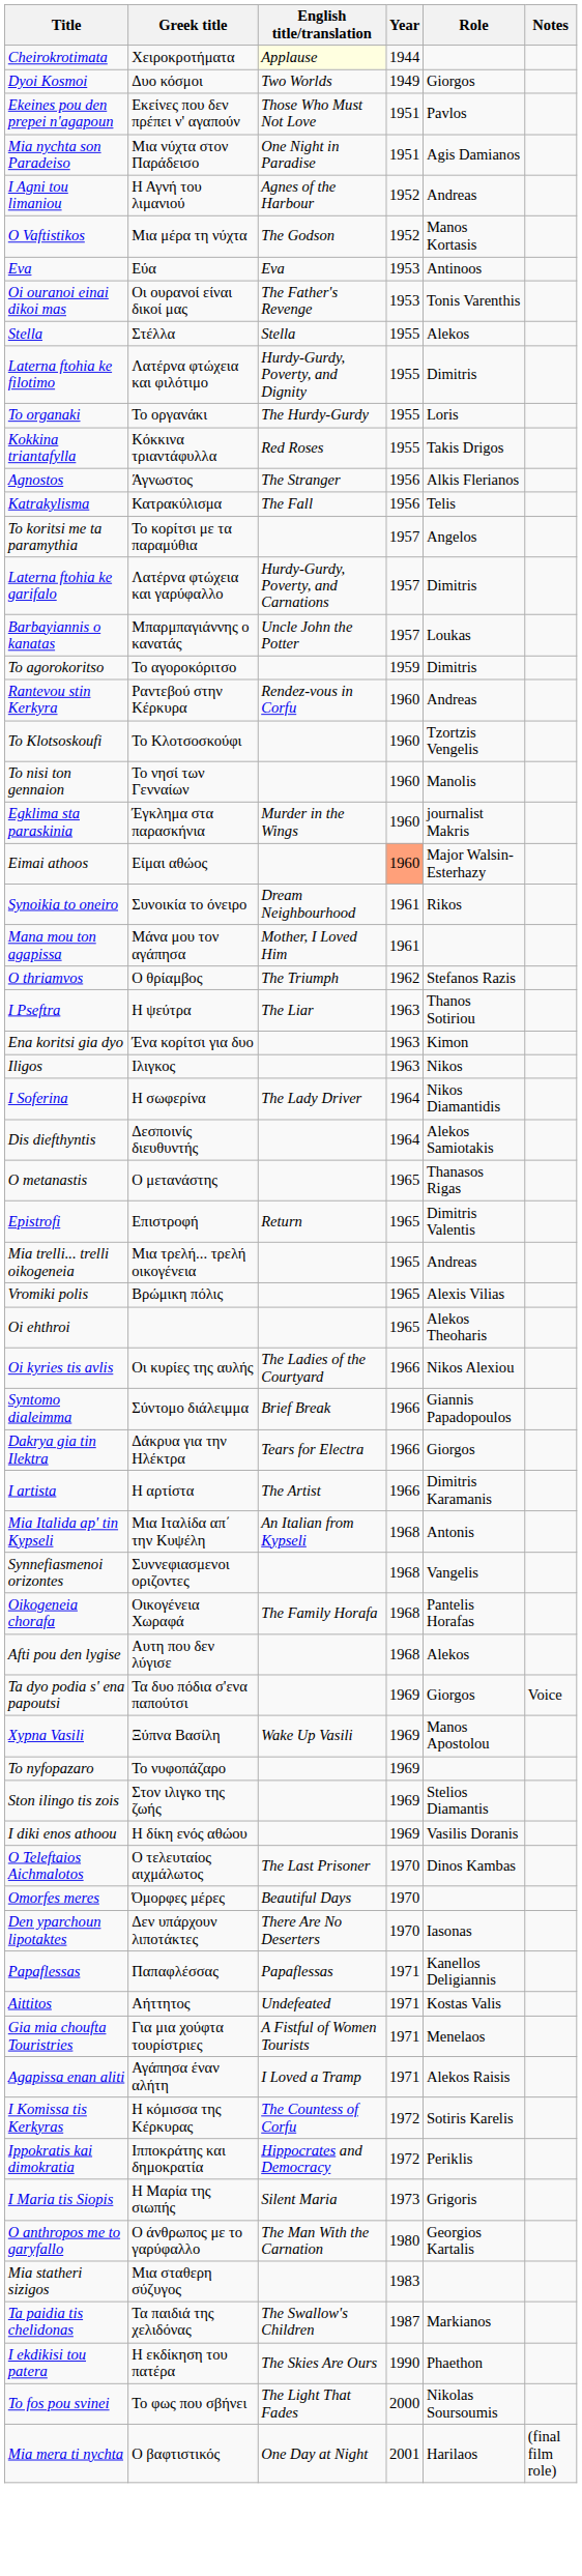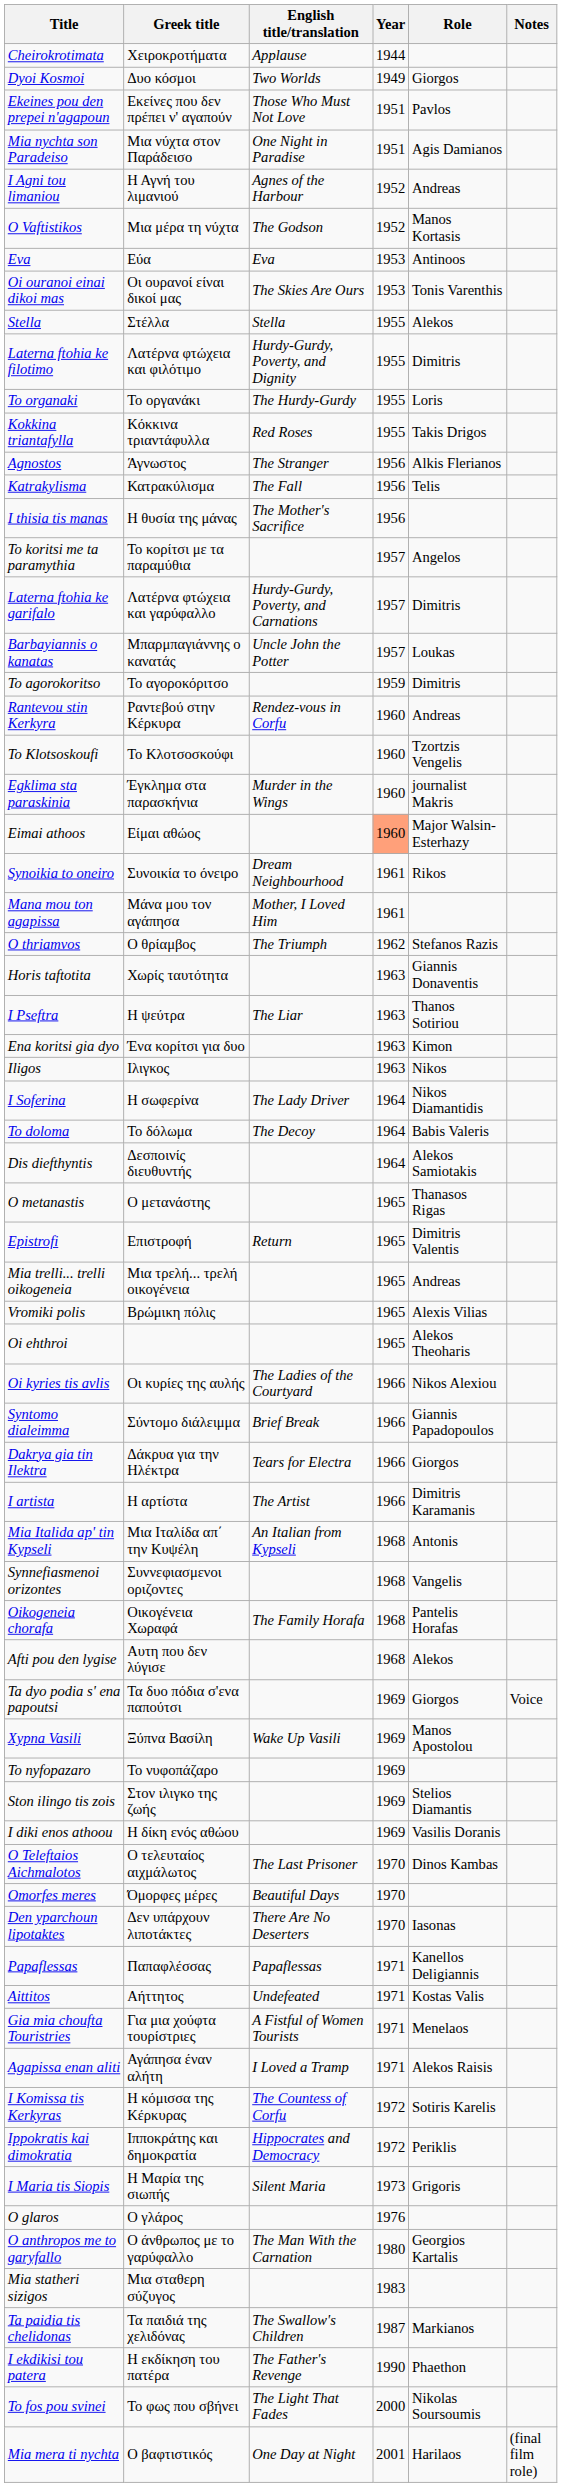Cheirokrotimata | English title/translation: lightyellow background -> no background
Oi ouranoi einai dikoi mas | English title/translation: The Father's Revenge -> The Skies Are Ours
+ row: I thisia tis manas | Η θυσία της μάνας | The Mother's Sacrifice | 1956
- row: To nisi ton gennaion | Το νησί των Γενναίων | 1960 | Manolis
+ row: Horis taftotita | Χωρίς ταυτότητα | 1963 | Giannis Donaventis
+ row: To doloma | Το δόλωμα | The Decoy | 1964 | Babis Valeris
+ row: O glaros | Ο γλάρος | 1976
I ekdikisi tou patera | English title/translation: The Skies Are Ours -> The Father's Revenge
